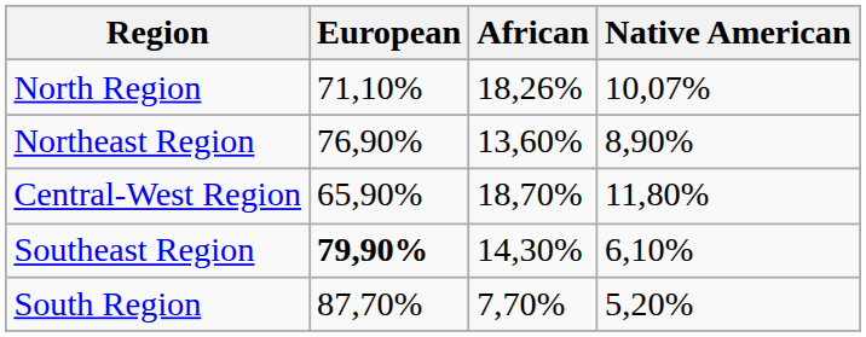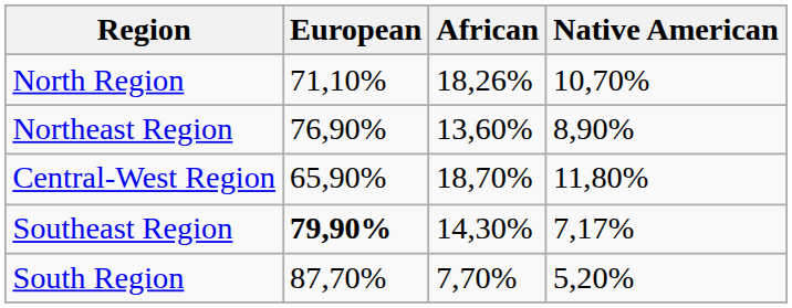North Region | Native American: 10,07% -> 10,70%
Southeast Region | Native American: 6,10% -> 7,17%
